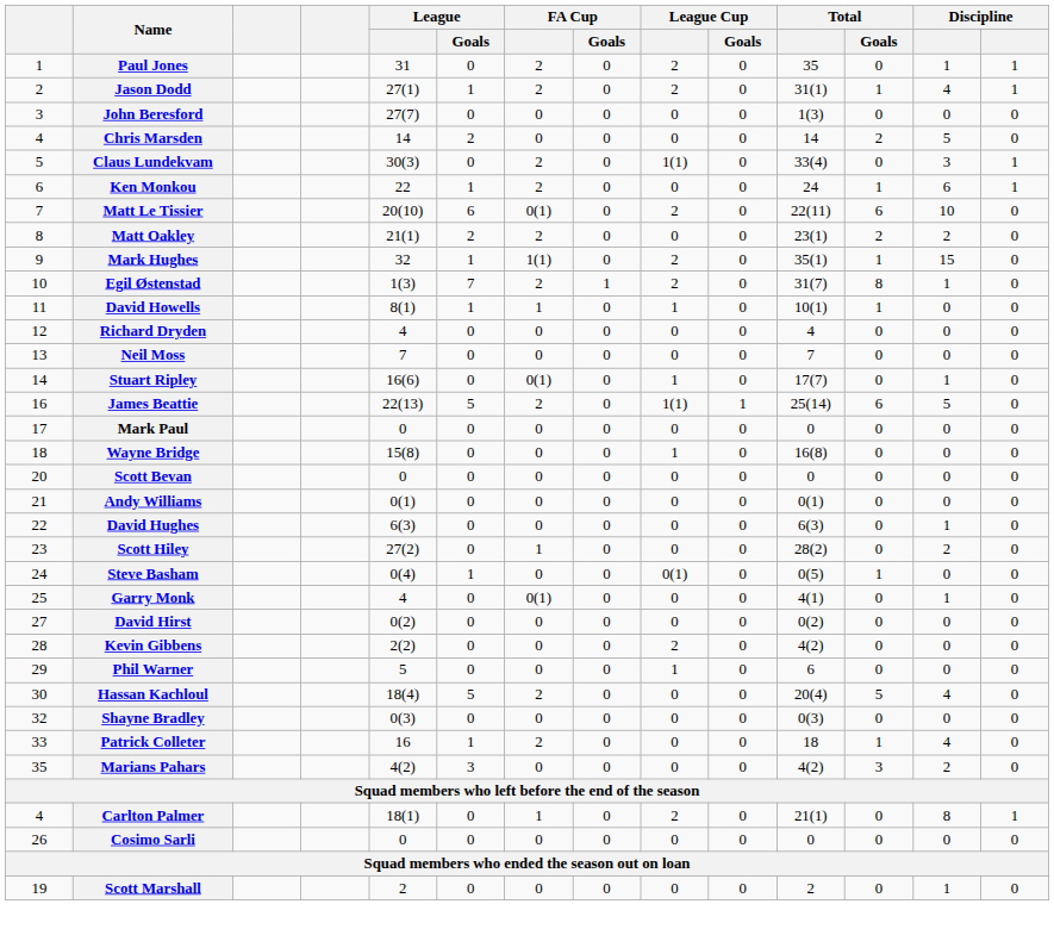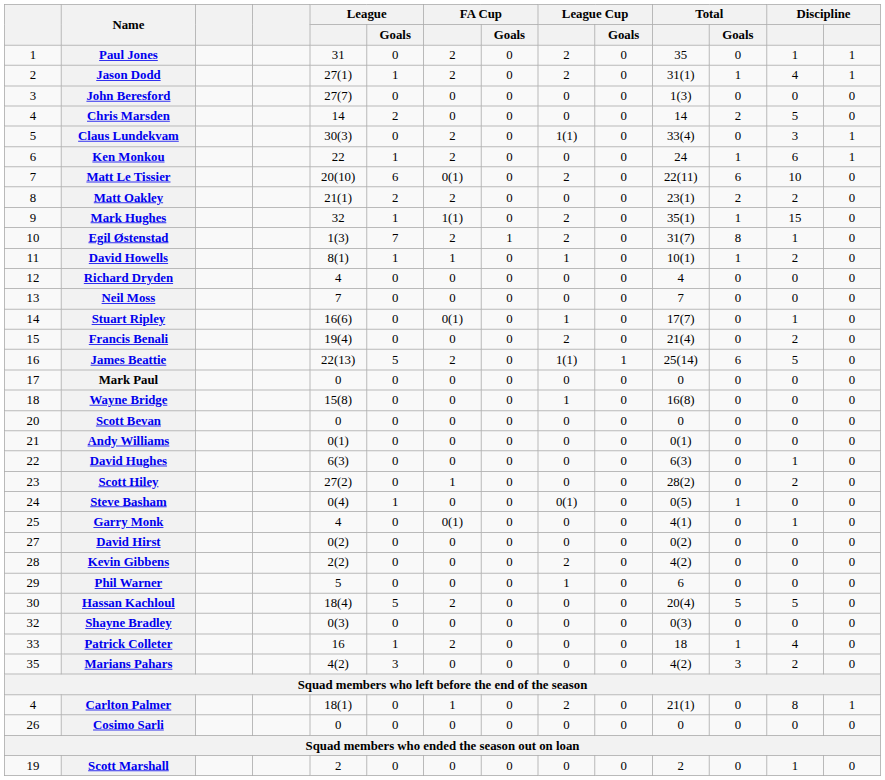David Howells | column 13: 0 -> 2
+ row: 15 | Francis Benali | 19(4) | 0 | 0 | 0 | 2 | 0 | 21(4) | 0 | 2 | 0
Hassan Kachloul | column 13: 4 -> 5
